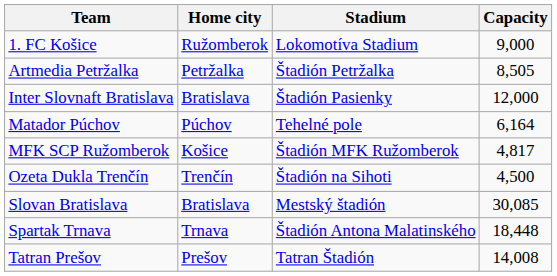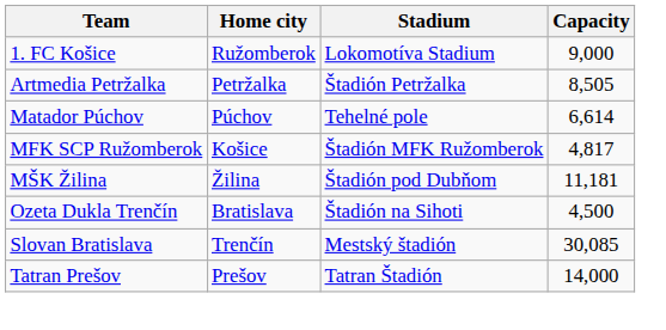- row: Inter Slovnaft Bratislava | Bratislava | Štadión Pasienky | 12,000
Matador Púchov | Capacity: 6,164 -> 6,614
+ row: MŠK Žilina | Žilina | Štadión pod Dubňom | 11,181
Ozeta Dukla Trenčín | Home city: Trenčín -> Bratislava
Slovan Bratislava | Home city: Bratislava -> Trenčín
- row: Spartak Trnava | Trnava | Štadión Antona Malatinského | 18,448
Tatran Prešov | Capacity: 14,008 -> 14,000
